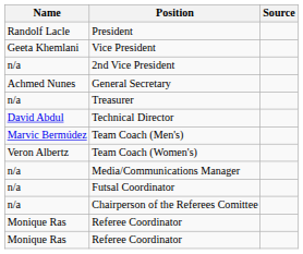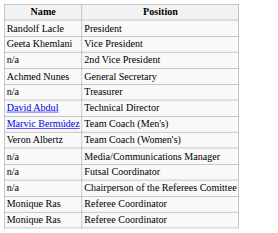- column: Source
